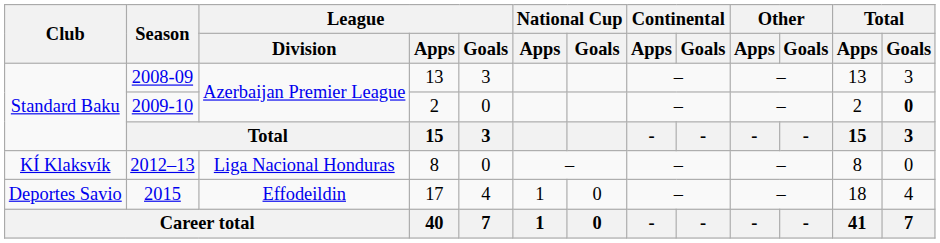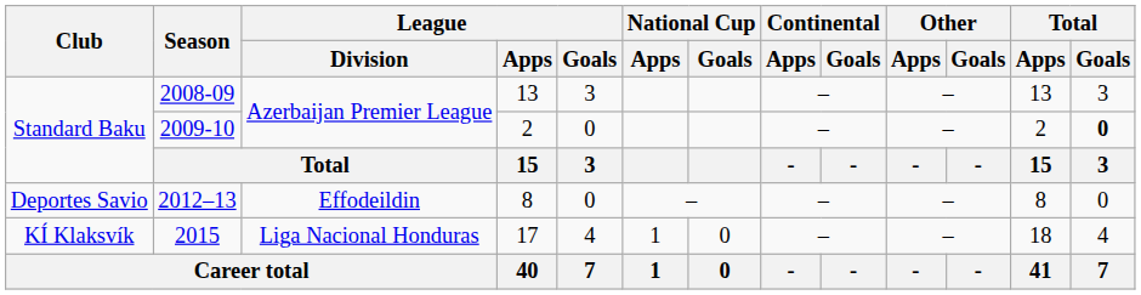2012–13 | Club: KÍ Klaksvík -> Deportes Savio
2012–13 | League / Division: Liga Nacional Honduras -> Effodeildin
2015 | Club: Deportes Savio -> KÍ Klaksvík
2015 | League / Division: Effodeildin -> Liga Nacional Honduras
